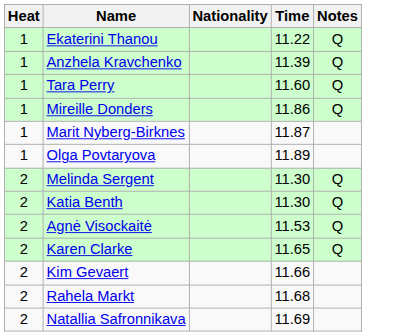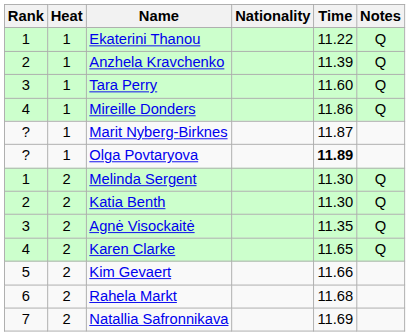+ column: Rank | 1 | 2 | 3 | 4 | ? | ? | 1 | 2 | 3 | 4 | 5 | 6 | 7
Olga Povtaryova | Time: normal -> bold
Agnė Visockaitė | Time: 11.53 -> 11.35
